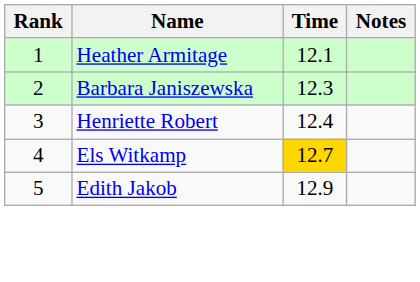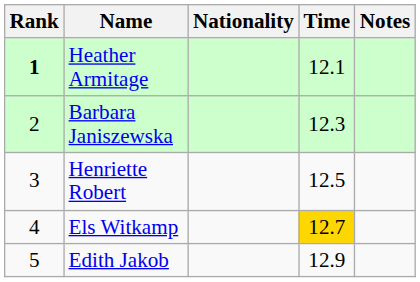+ column: Nationality
Heather Armitage | Rank: normal -> bold
Henriette Robert | Time: 12.4 -> 12.5
